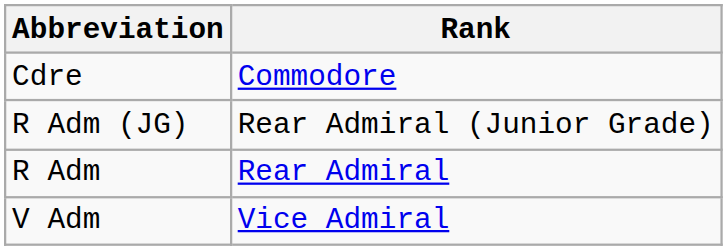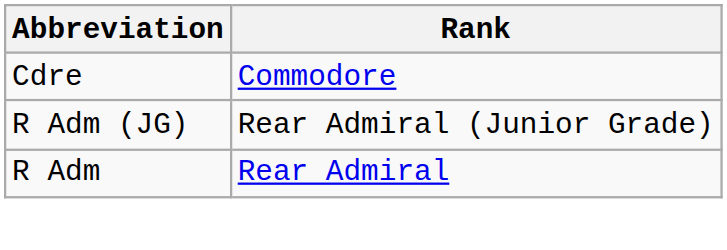- row: V Adm | Vice Admiral
